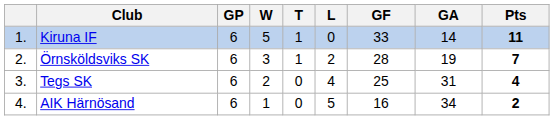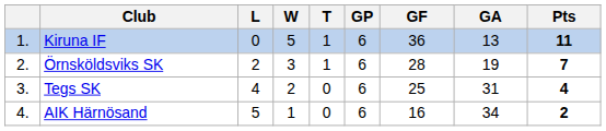columns swapped: GP <-> L
Kiruna IF | GF: 33 -> 36
Kiruna IF | GA: 14 -> 13
